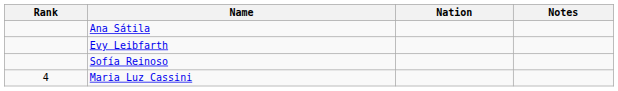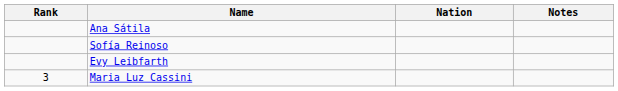rows swapped: Evy Leibfarth <-> Sofía Reinoso
Maria Luz Cassini | Rank: 4 -> 3
